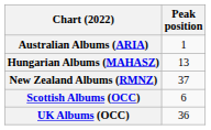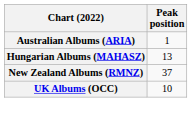- row: Scottish Albums (OCC) | 6
UK Albums (OCC) | Peak position: 36 -> 10
